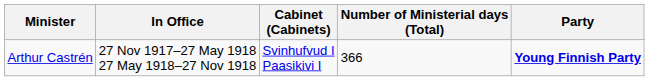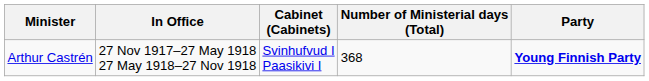Arthur Castrén | Number of Ministerial days (Total): 366 -> 368
